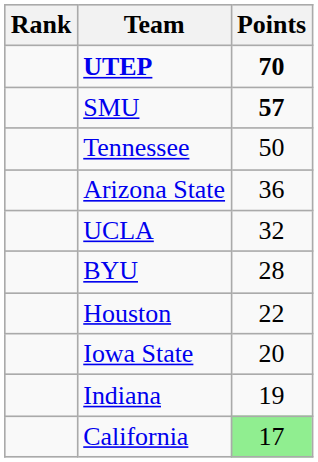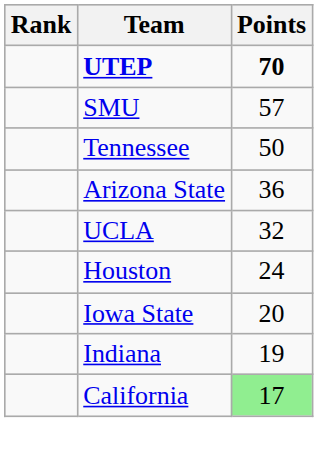SMU | Points: bold -> normal
- row: BYU | 28
Houston | Points: 22 -> 24
